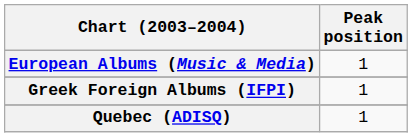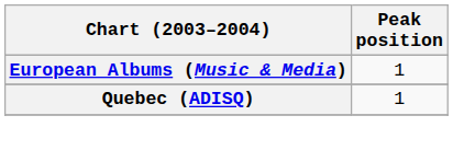- row: Greek Foreign Albums (IFPI) | 1
